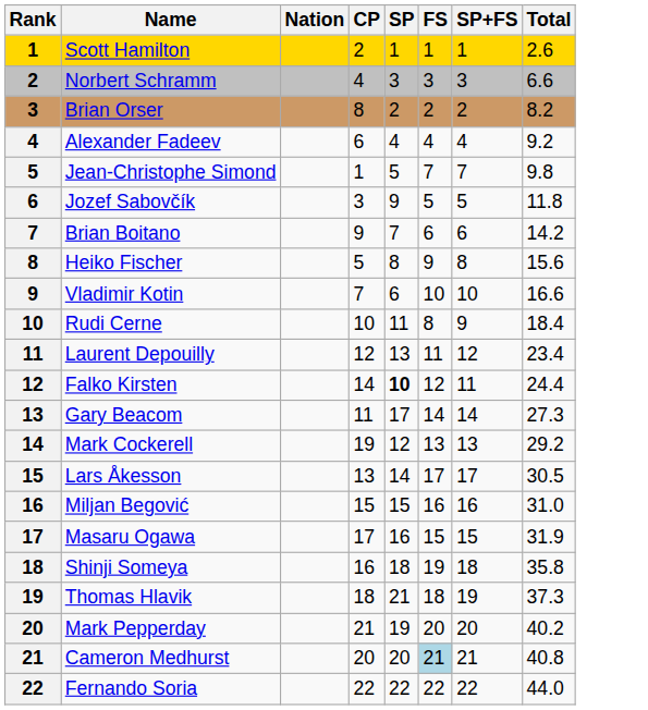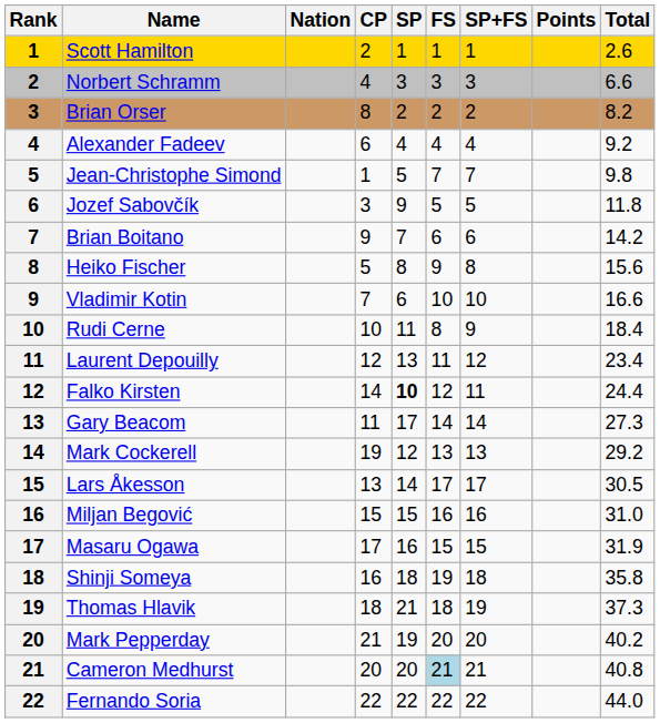+ column: Points
